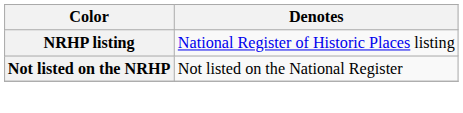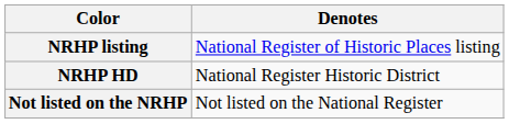+ row: NRHP HD | National Register Historic District
